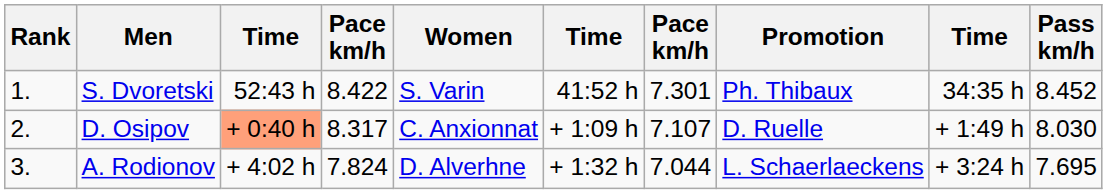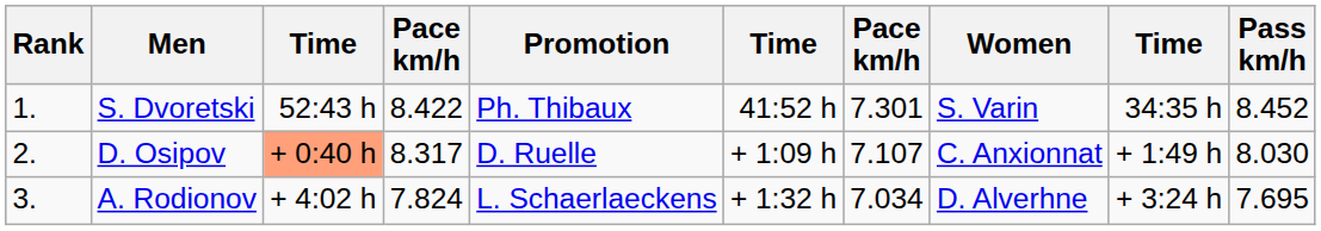columns swapped: Women <-> Promotion
A. Rodionov | column 7: 7.044 -> 7.034
